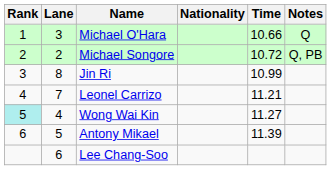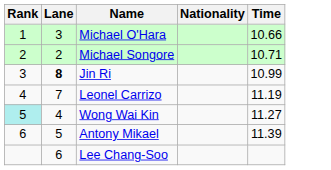- column: Notes | Q | Q, PB
Michael Songore | Time: 10.72 -> 10.71
Jin Ri | Lane: normal -> bold
Leonel Carrizo | Time: 11.21 -> 11.19
